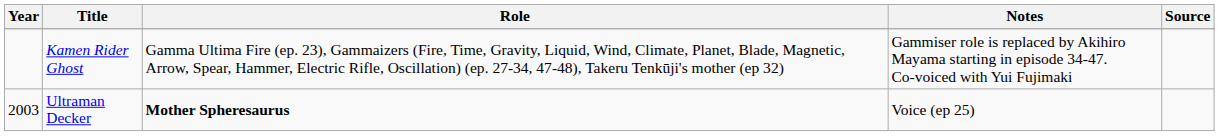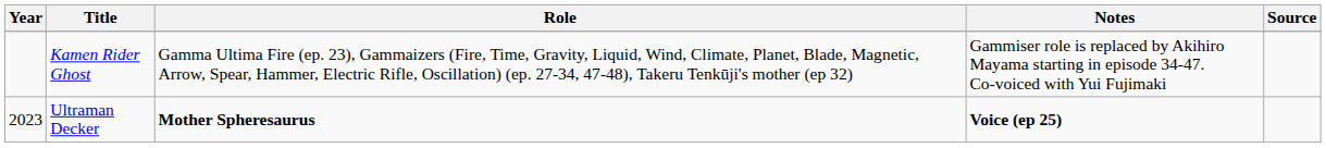Ultraman Decker | Year: 2003 -> 2023
Ultraman Decker | Notes: normal -> bold
